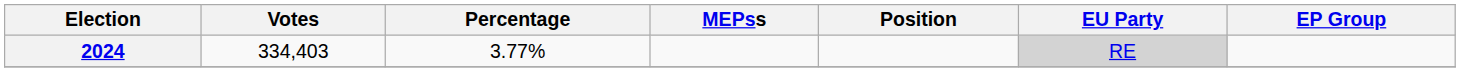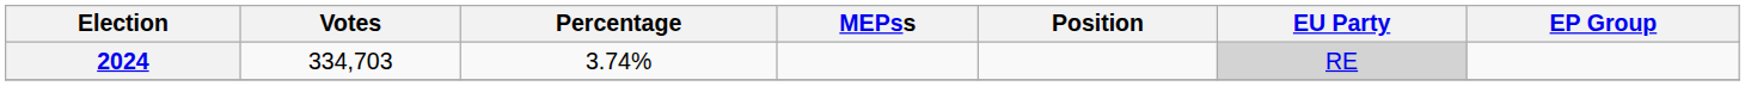2024 | Votes: 334,403 -> 334,703
2024 | Percentage: 3.77% -> 3.74%
